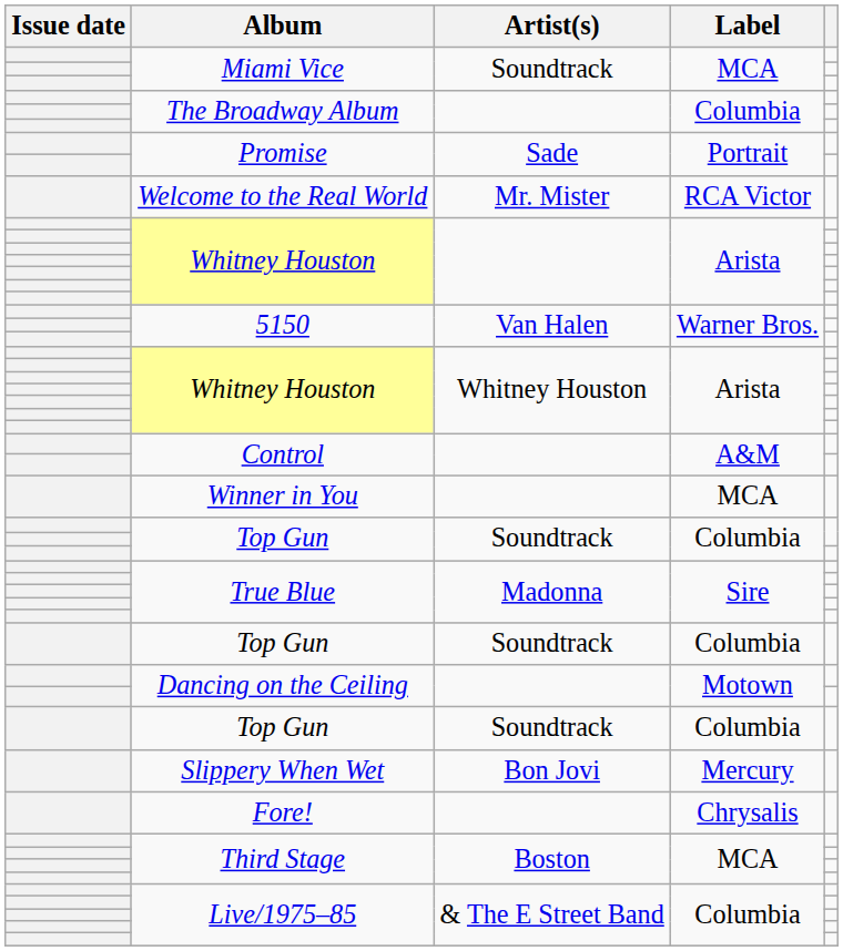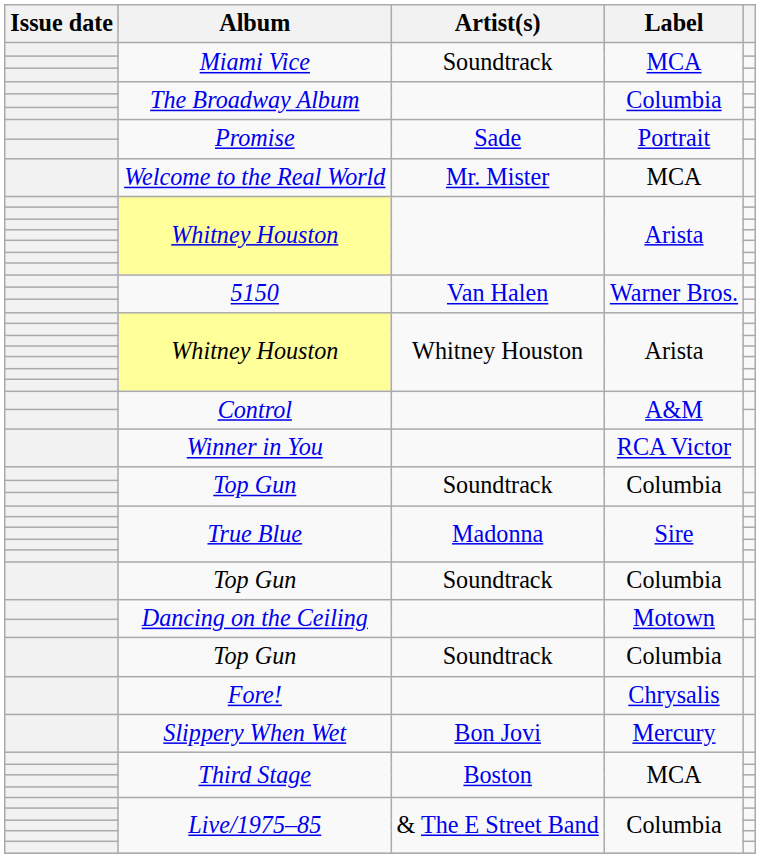Welcome to the Real World | Label: RCA Victor -> MCA
Winner in You | Label: MCA -> RCA Victor
rows swapped: Fore! <-> Slippery When Wet
